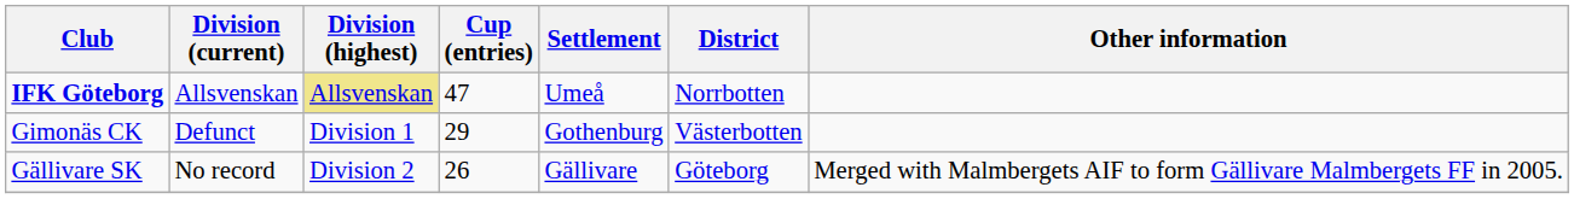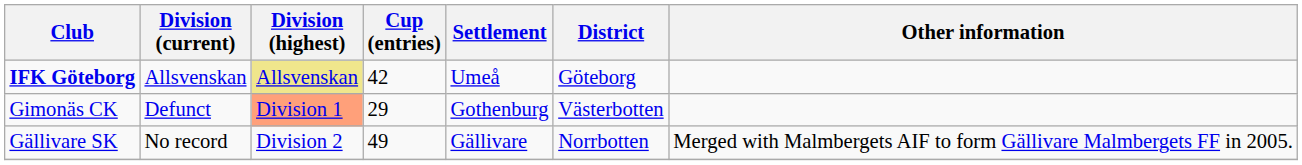IFK Göteborg | Cup (entries): 47 -> 42
IFK Göteborg | District: Norrbotten -> Göteborg
Gimonäs CK | Division (highest): no background -> lightsalmon background
Gällivare SK | Cup (entries): 26 -> 49
Gällivare SK | District: Göteborg -> Norrbotten
